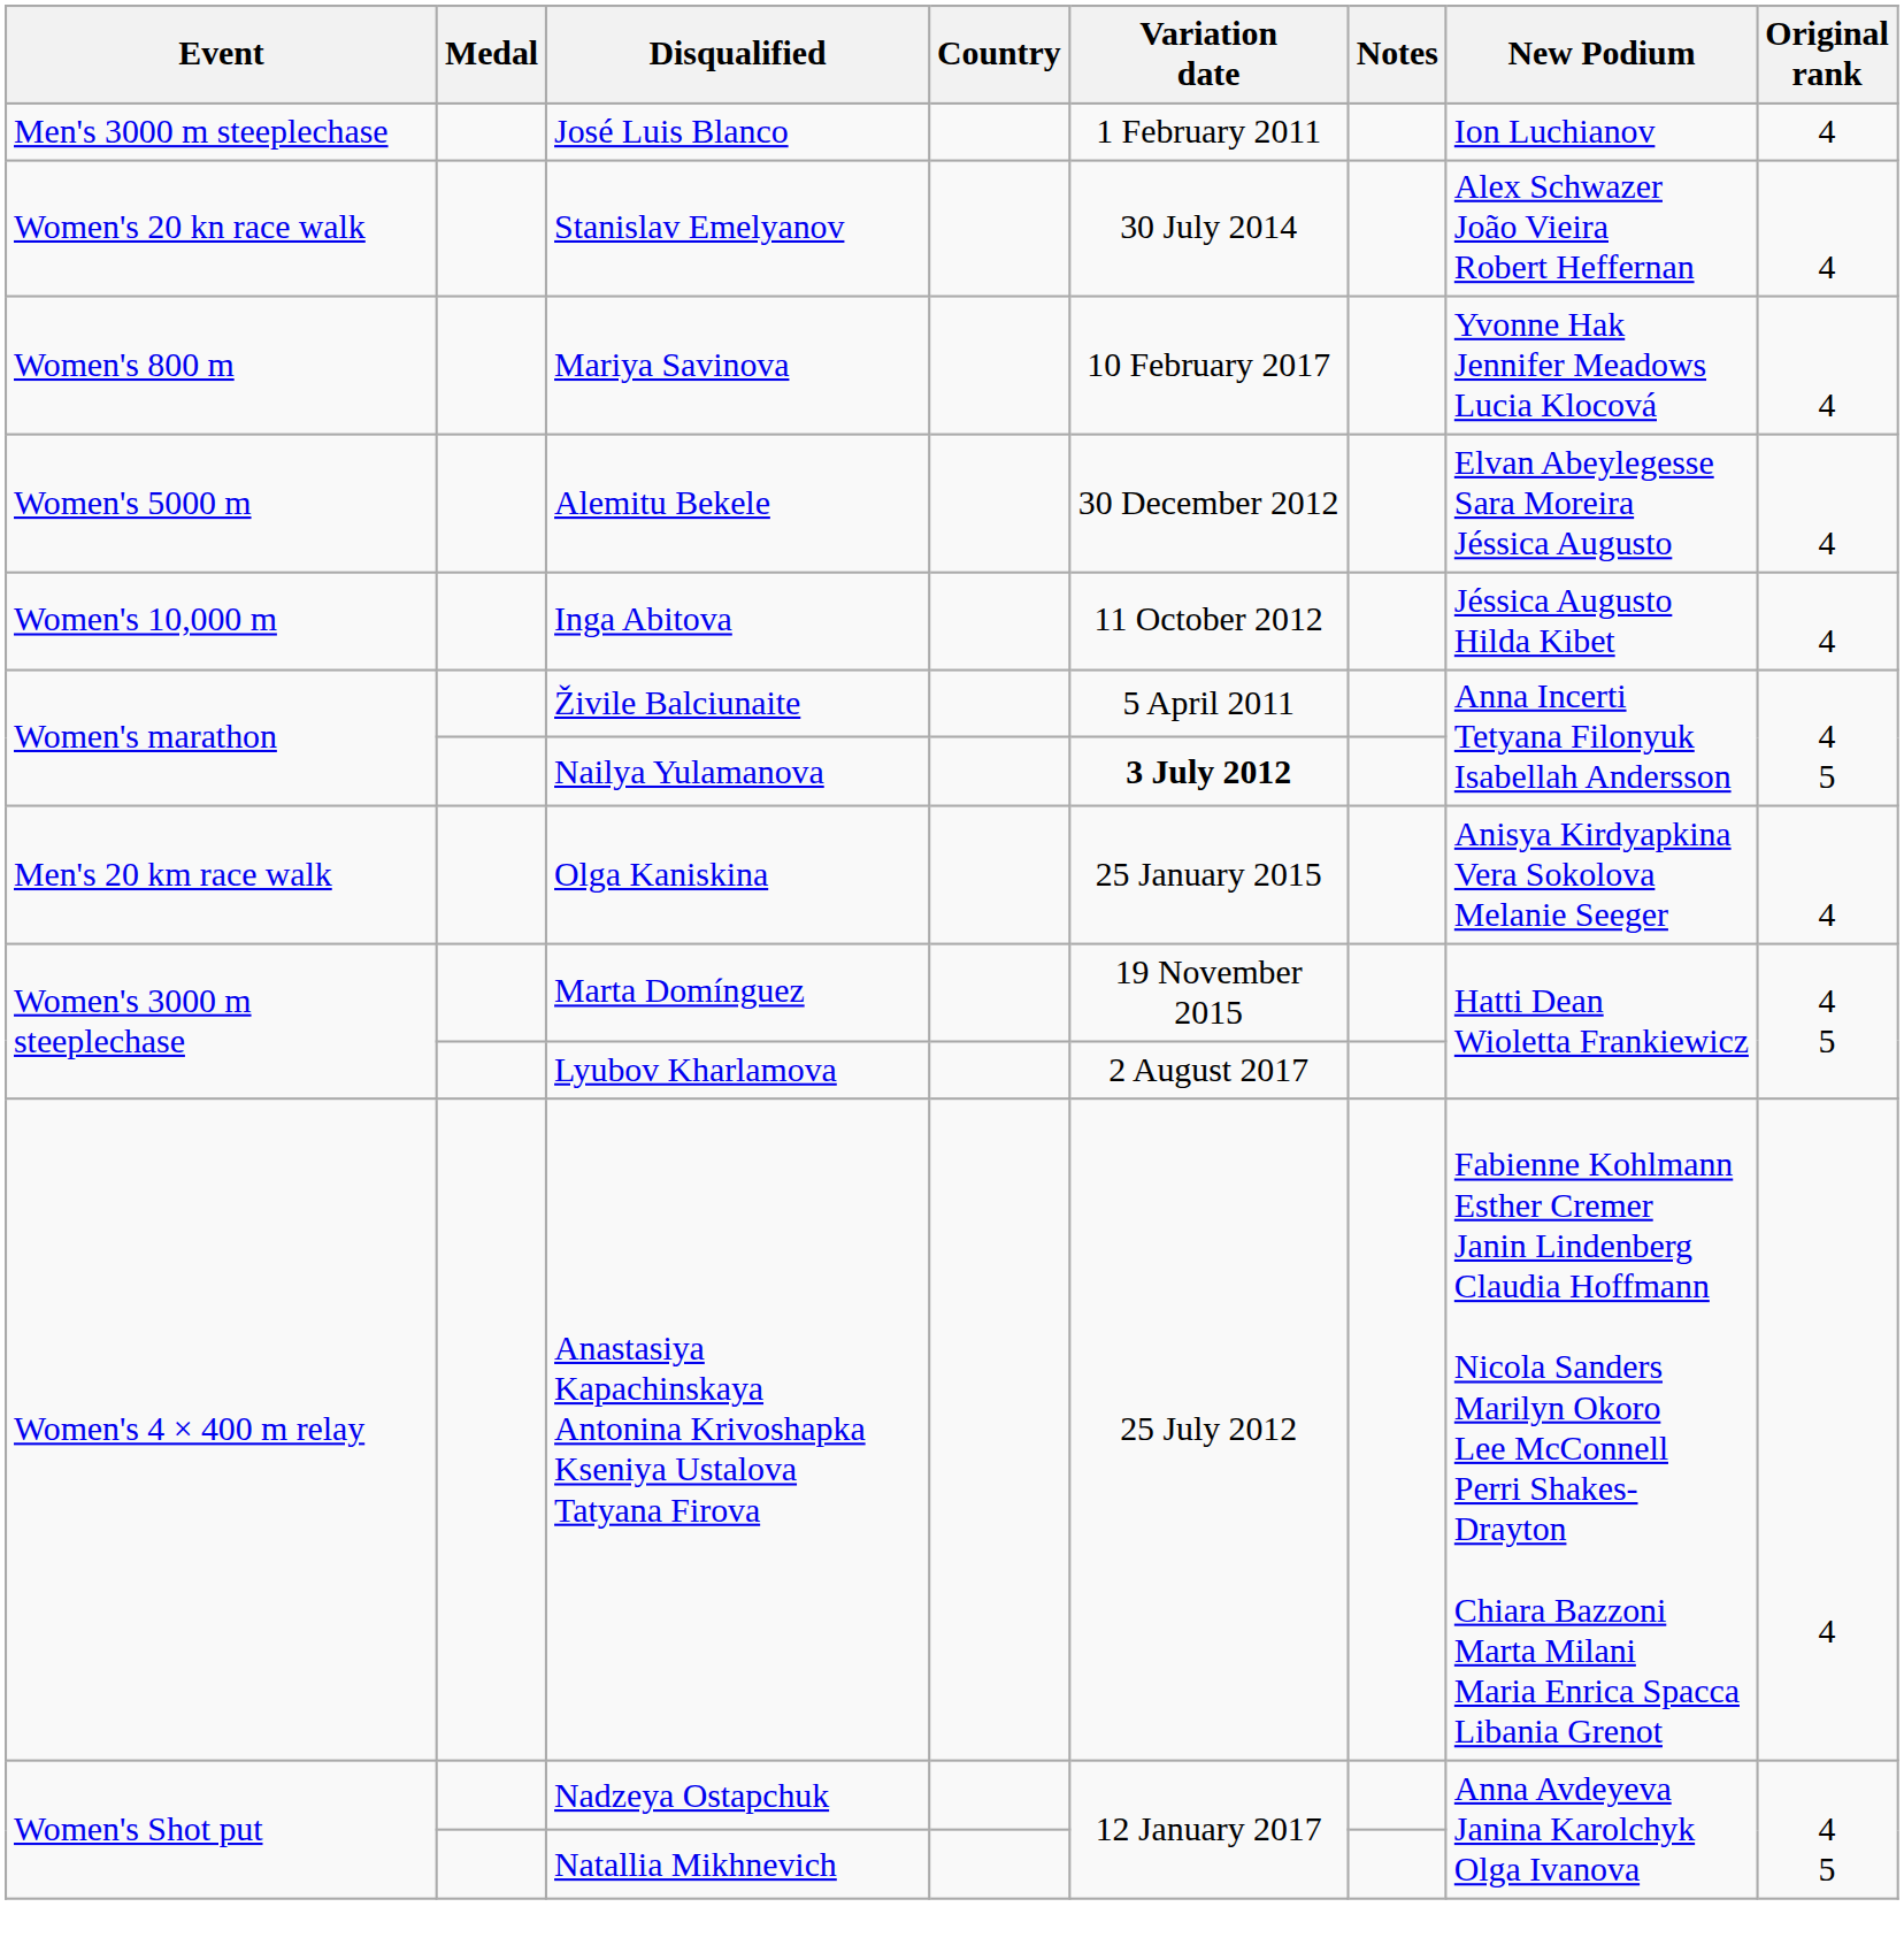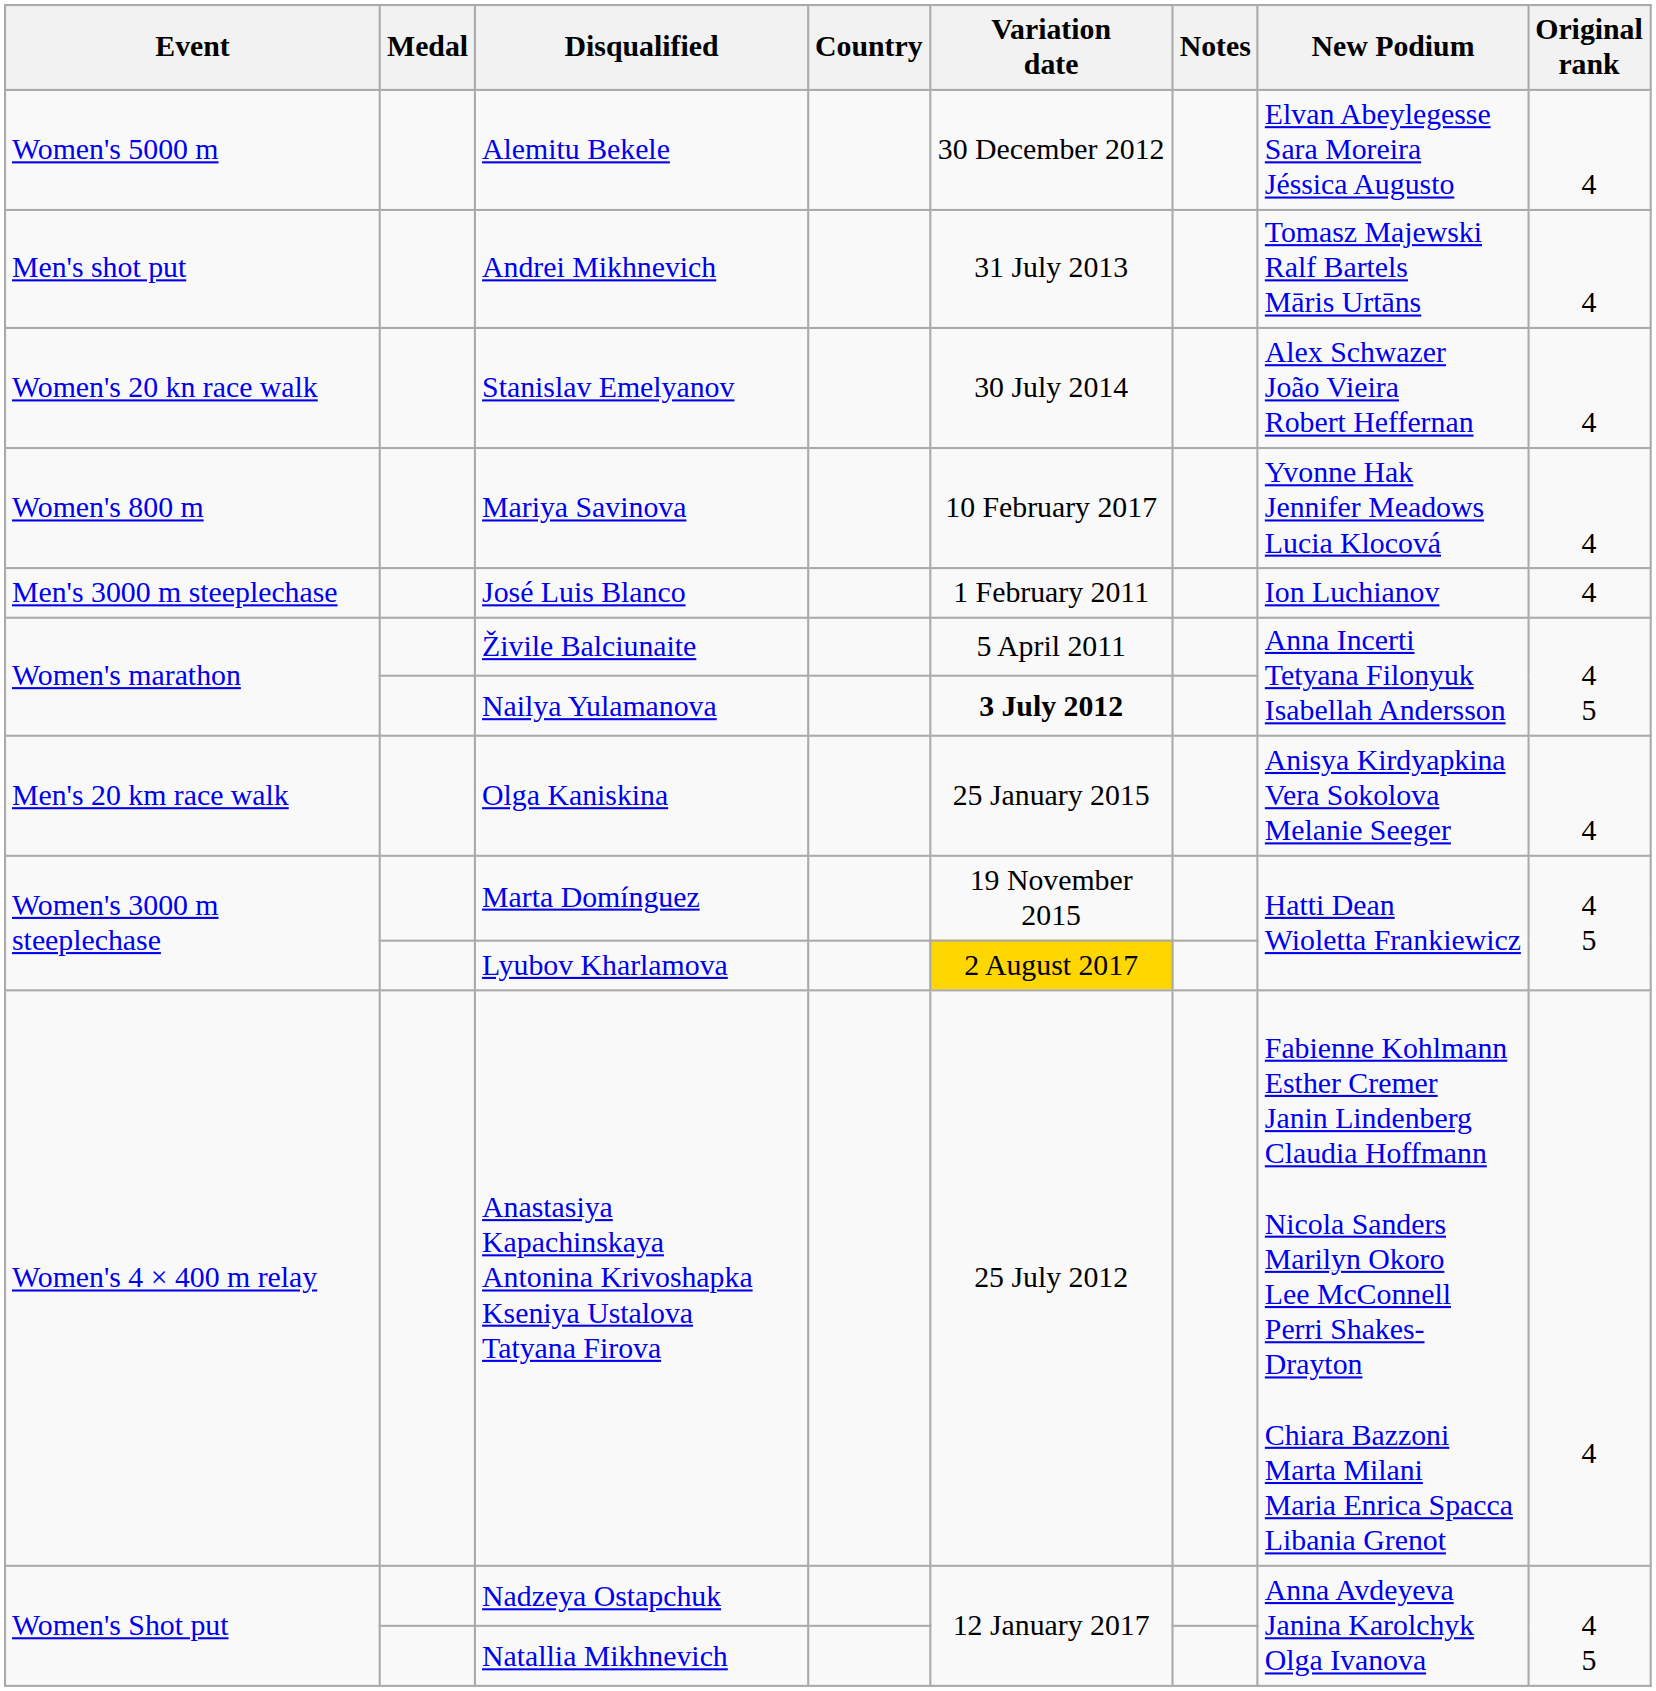rows swapped: José Luis Blanco <-> Alemitu Bekele
+ row: Men's shot put | Andrei Mikhnevich | 31 July 2013 | Tomasz Majewski Ralf Bartels Māris Urtāns | 4
- row: Women's 10,000 m | Inga Abitova | 11 October 2012 | Jéssica Augusto Hilda Kibet | 4
Lyubov Kharlamova | Variation date: no background -> gold background
